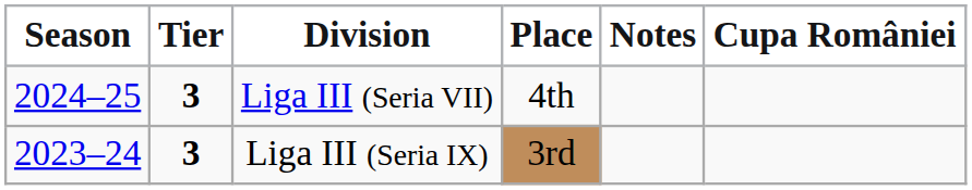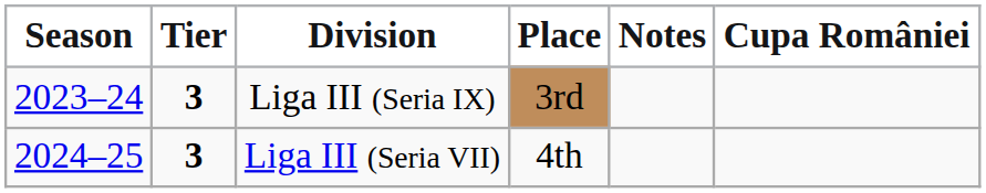rows swapped: Liga III (Seria VII) <-> Liga III (Seria IX)
